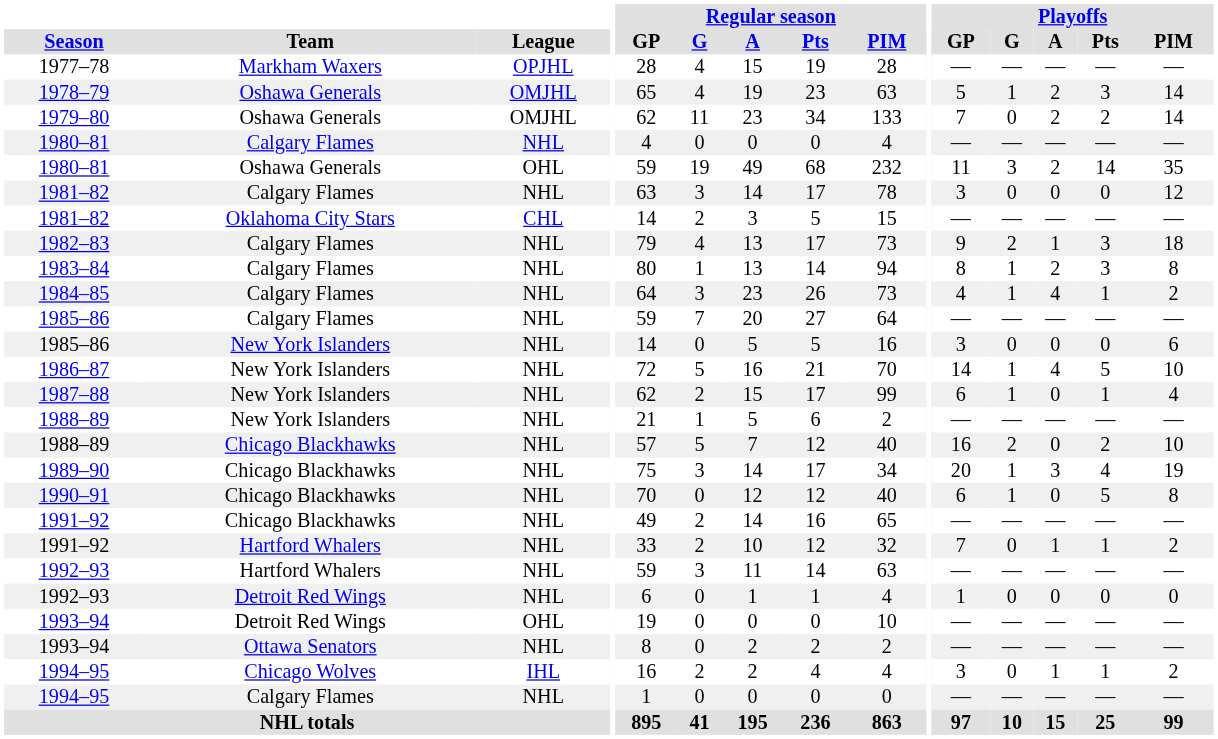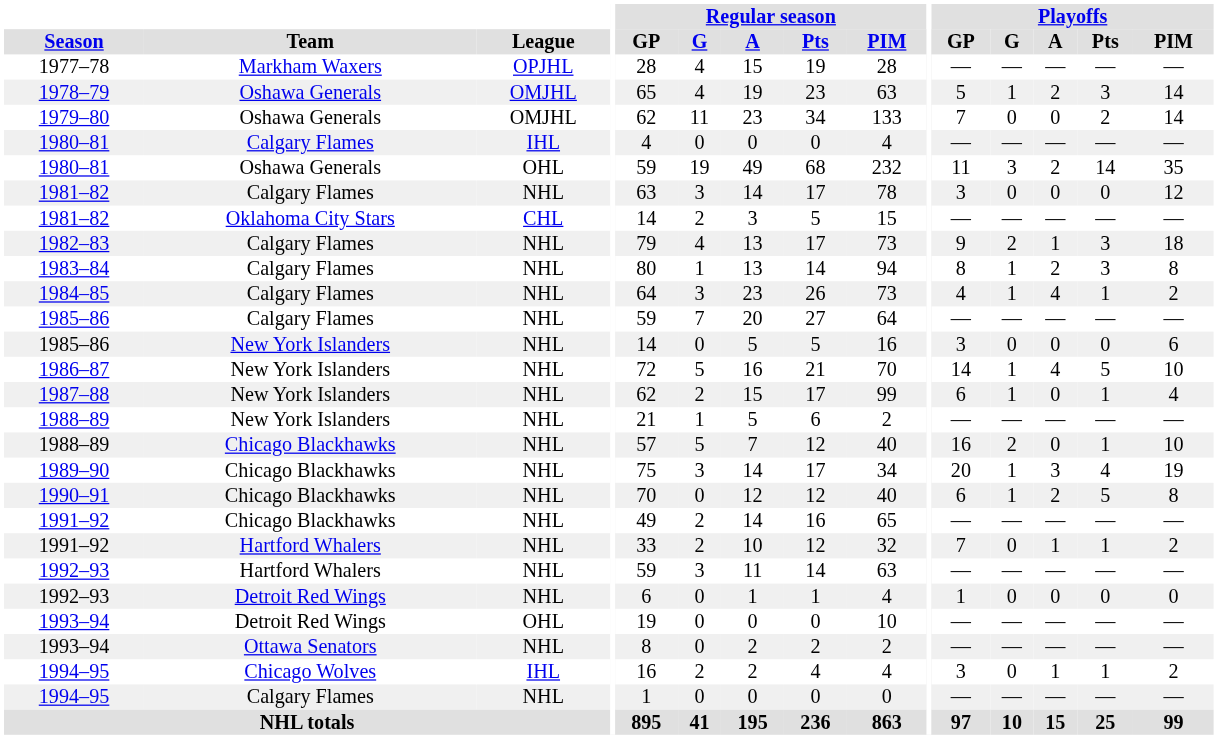1979–80 | Playoffs / A: 2 -> 0
1980–81 / Calgary Flames | League: NHL -> IHL
1988–89 / Chicago Blackhawks | Playoffs / Pts: 2 -> 1
1990–91 | Playoffs / A: 0 -> 2
